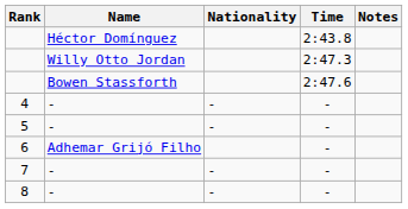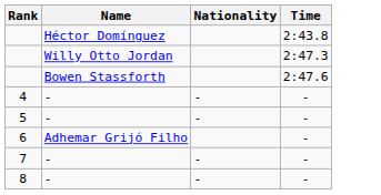- column: Notes
